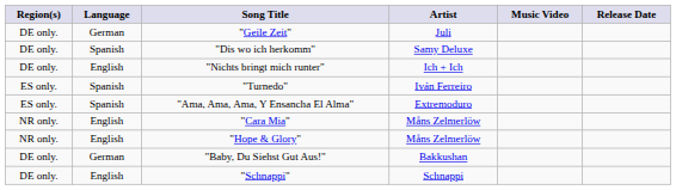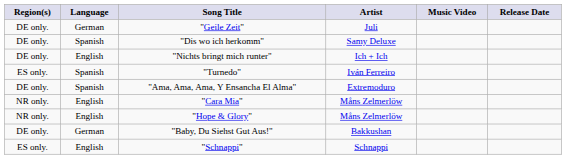"Ama, Ama, Ama, Y Ensancha El Alma" | Region(s): ES only. -> DE only.
"Schnappi" | Region(s): DE only. -> ES only.
